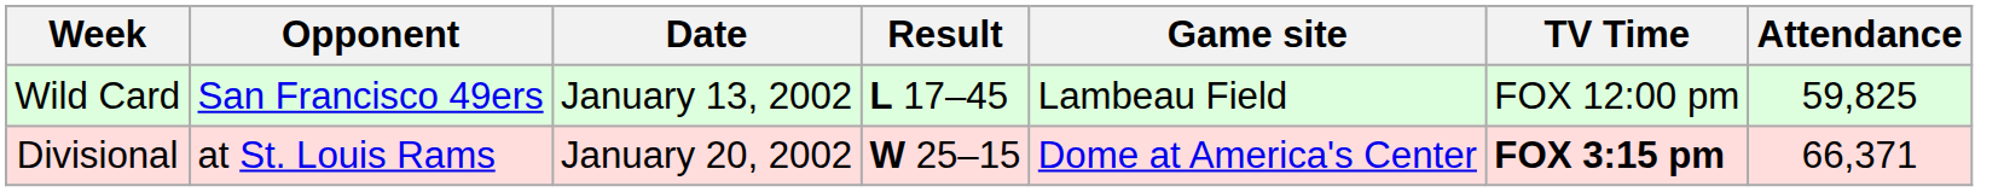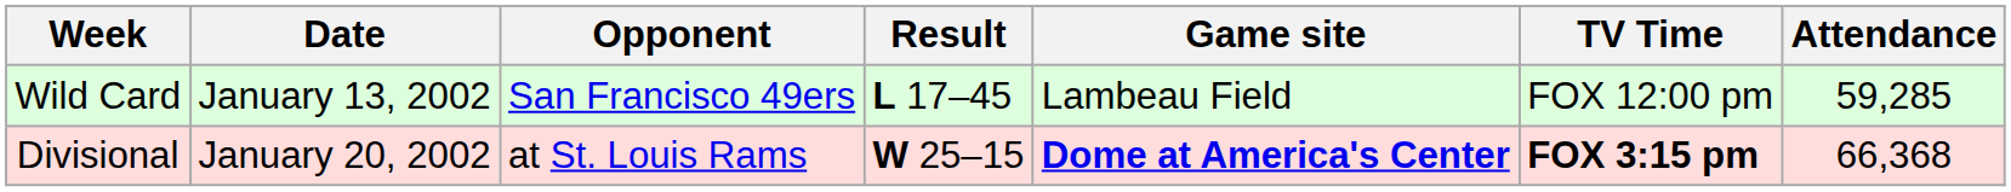columns swapped: Date <-> Opponent
Wild Card | Attendance: 59,825 -> 59,285
Divisional | Game site: normal -> bold
Divisional | Attendance: 66,371 -> 66,368
